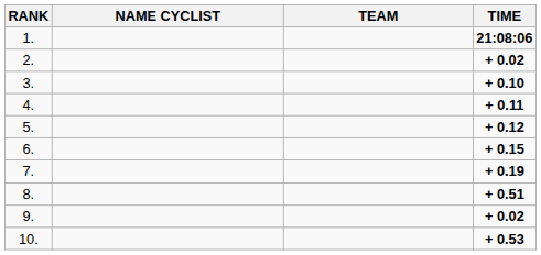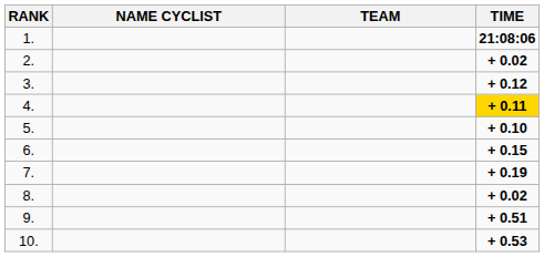3. | TIME: + 0.10 -> + 0.12
4. | TIME: no background -> gold background
5. | TIME: + 0.12 -> + 0.10
8. | TIME: + 0.51 -> + 0.02
9. | TIME: + 0.02 -> + 0.51
